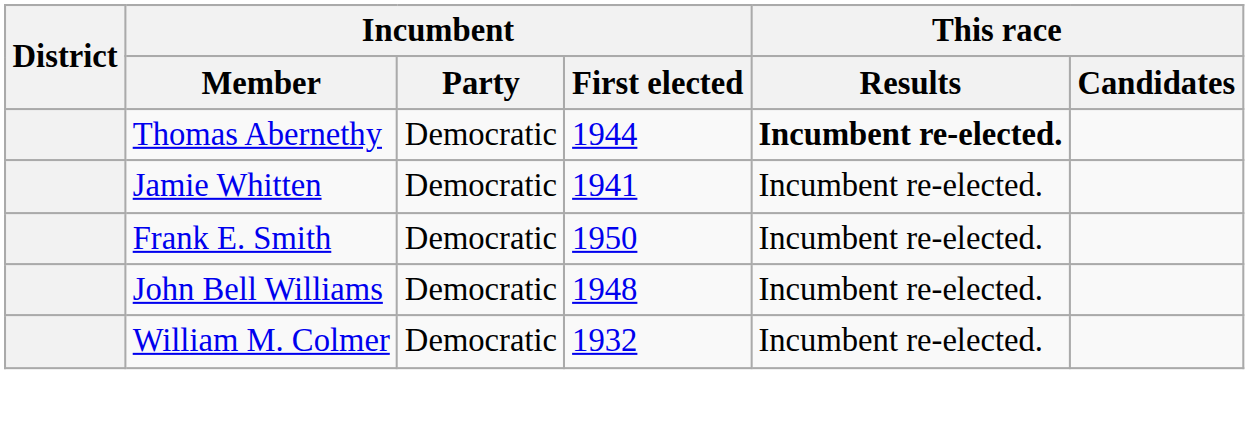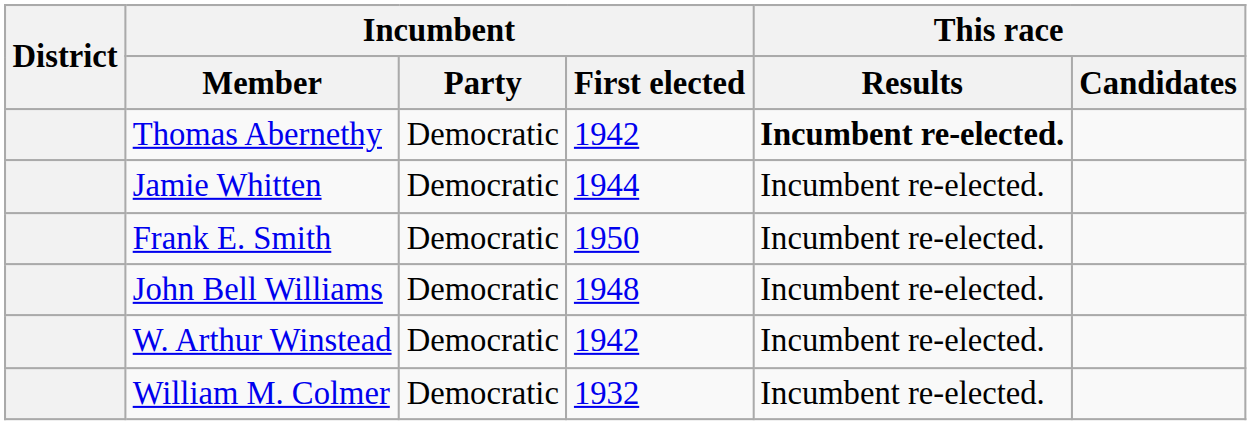Thomas Abernethy | Incumbent / First elected: 1944 -> 1942
Jamie Whitten | Incumbent / First elected: 1941 -> 1944
+ row: W. Arthur Winstead | Democratic | 1942 | Incumbent re-elected.
